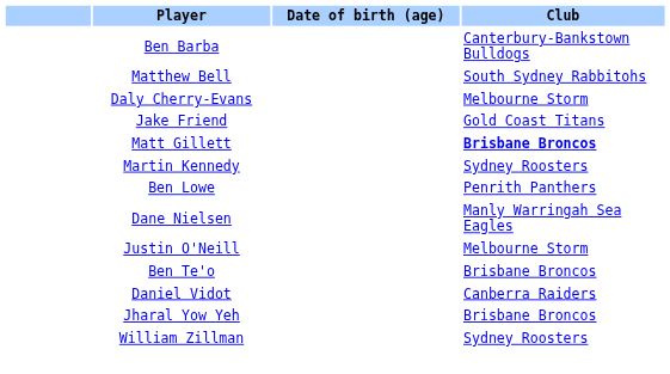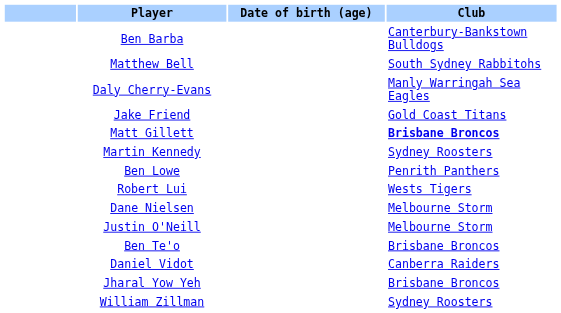Daly Cherry-Evans | Club: Melbourne Storm -> Manly Warringah Sea Eagles
+ row: Robert Lui | Wests Tigers
Dane Nielsen | Club: Manly Warringah Sea Eagles -> Melbourne Storm
